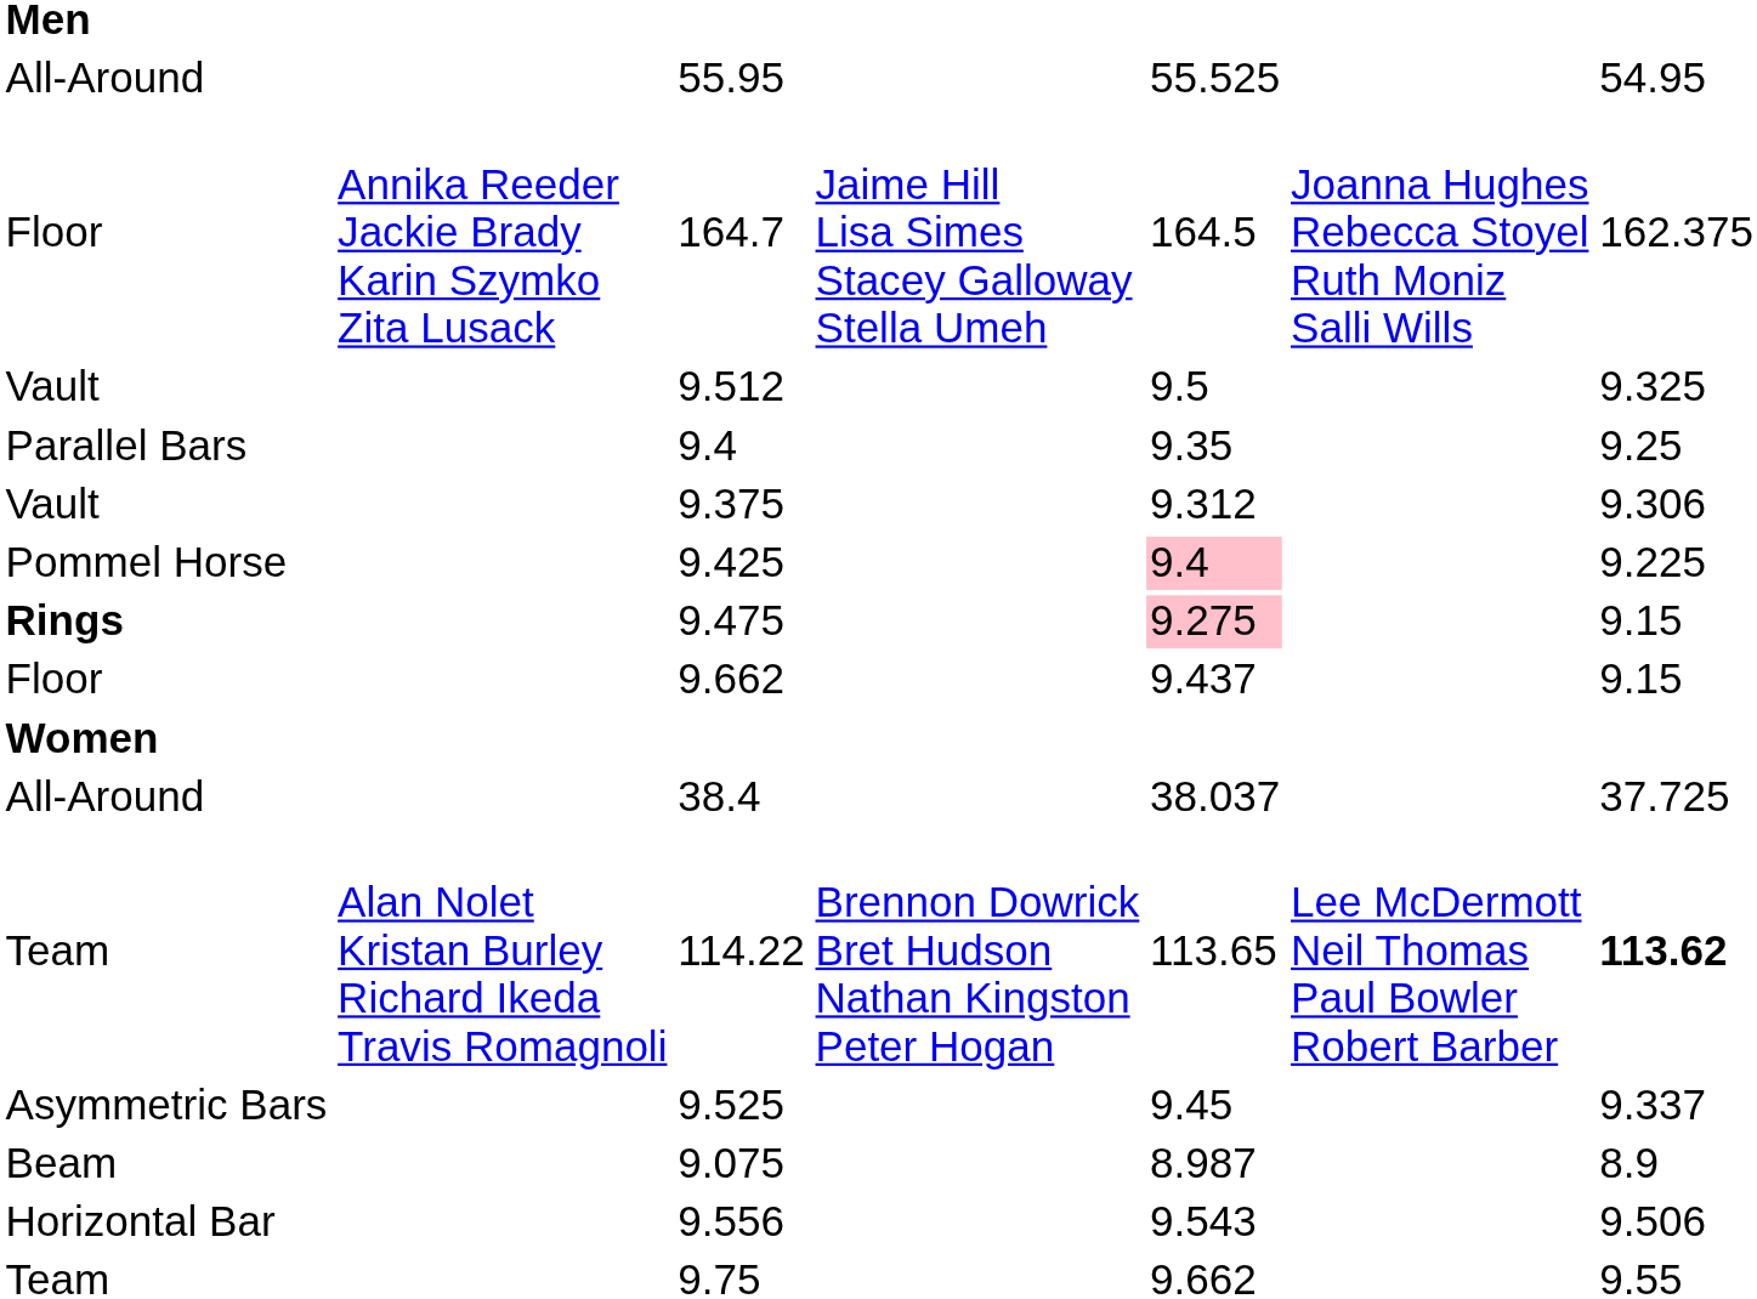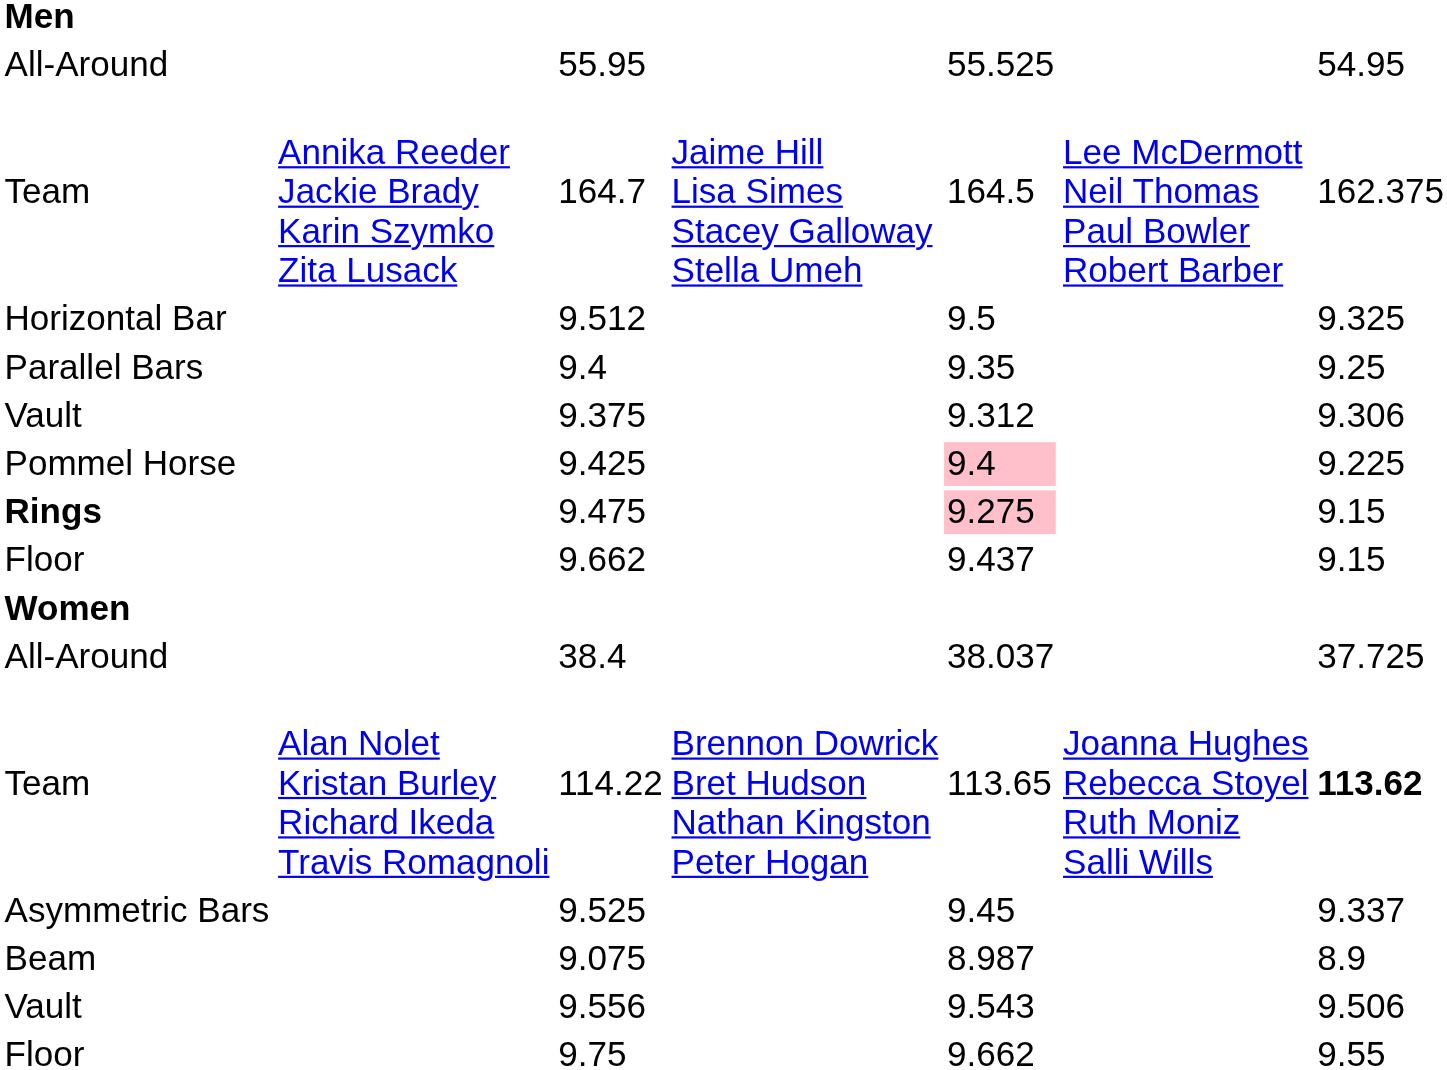164.7 | column 1: Floor -> Team
164.7 | column 6: Joanna Hughes Rebecca Stoyel Ruth Moniz Salli Wills -> Lee McDermott Neil Thomas Paul Bowler Robert Barber
9.512 | column 1: Vault -> Horizontal Bar
114.22 | column 6: Lee McDermott Neil Thomas Paul Bowler Robert Barber -> Joanna Hughes Rebecca Stoyel Ruth Moniz Salli Wills
9.556 | column 1: Horizontal Bar -> Vault
9.75 | column 1: Team -> Floor
